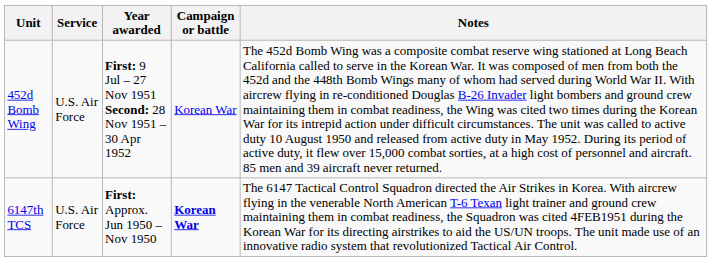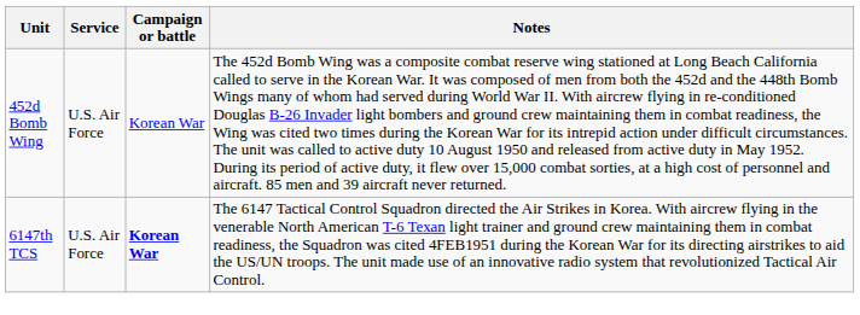- column: Year awarded | First: 9 Jul – 27 Nov 1951 Second: 28 Nov 1951 – 30 Apr 1952 | First: Approx. Jun 1950 – Nov 1950
